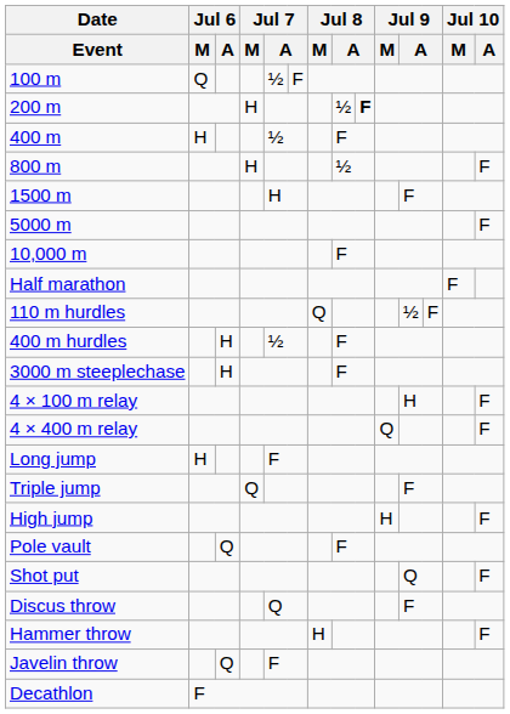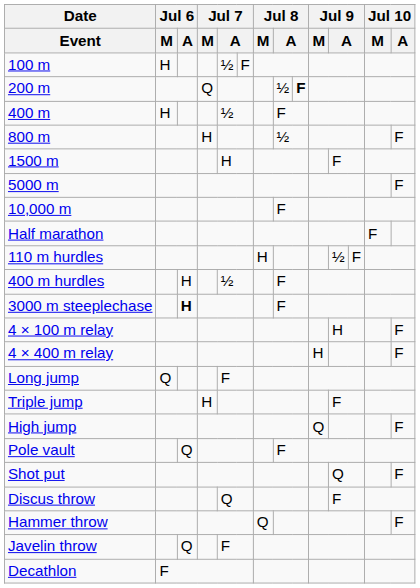100 m | Jul 6 / M: Q -> H
200 m | Jul 7 / M: H -> Q
110 m hurdles | Jul 8 / M: Q -> H
3000 m steeplechase | Jul 6 / A: normal -> bold
4 × 400 m relay | Jul 9 / M: Q -> H
Long jump | Jul 6 / M: H -> Q
Triple jump | Jul 7 / M: Q -> H
High jump | Jul 9 / M: H -> Q
Hammer throw | Jul 8 / M: H -> Q
